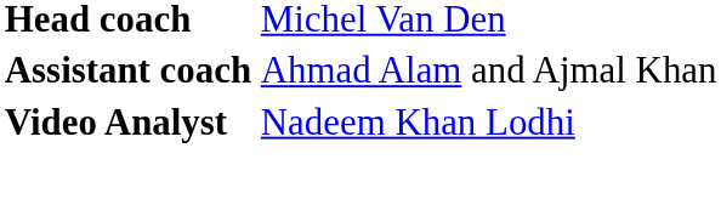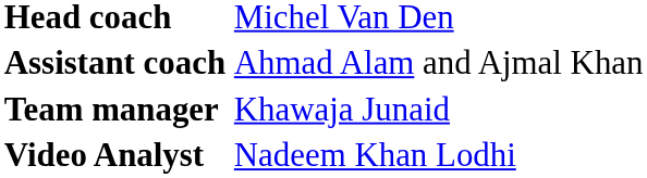+ row: Team manager | Khawaja Junaid
